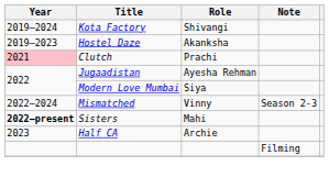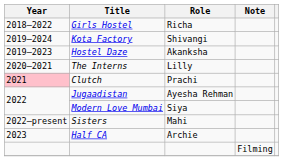+ row: 2018–2022 | Girls Hostel | Richa
+ row: 2020–2021 | The Interns | Lilly
- row: 2022–2024 | Mismatched | Vinny | Season 2-3
Sisters | Year: bold -> normal
